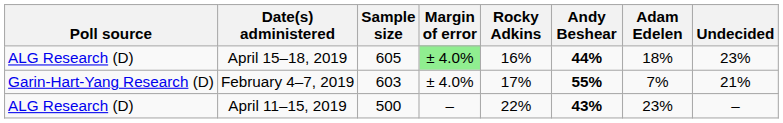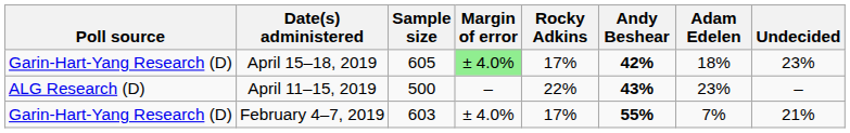April 15–18, 2019 | Poll source: ALG Research (D) -> Garin-Hart-Yang Research (D)
April 15–18, 2019 | Rocky Adkins: 16% -> 17%
April 15–18, 2019 | Andy Beshear: 44% -> 42%
rows swapped: April 11–15, 2019 <-> February 4–7, 2019
